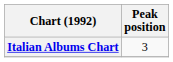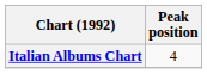Italian Albums Chart | Peak position: 3 -> 4
